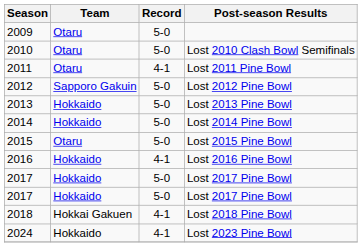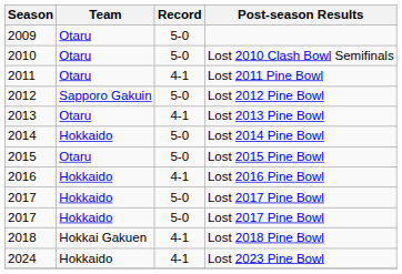Lost 2013 Pine Bowl | Team: Hokkaido -> Otaru
Lost 2013 Pine Bowl | Record: 5-0 -> 4-1
